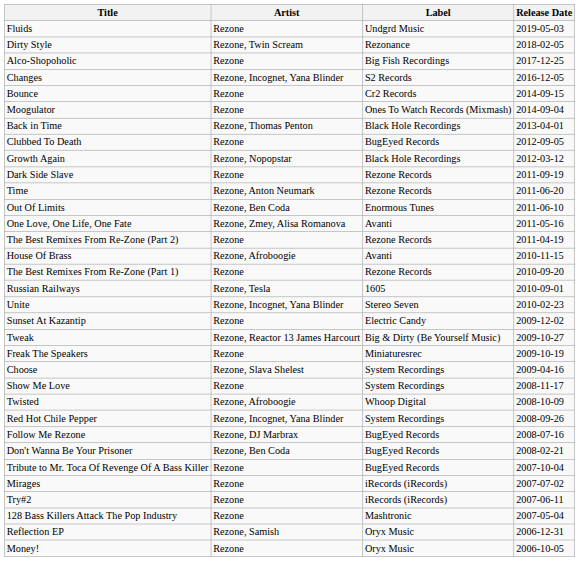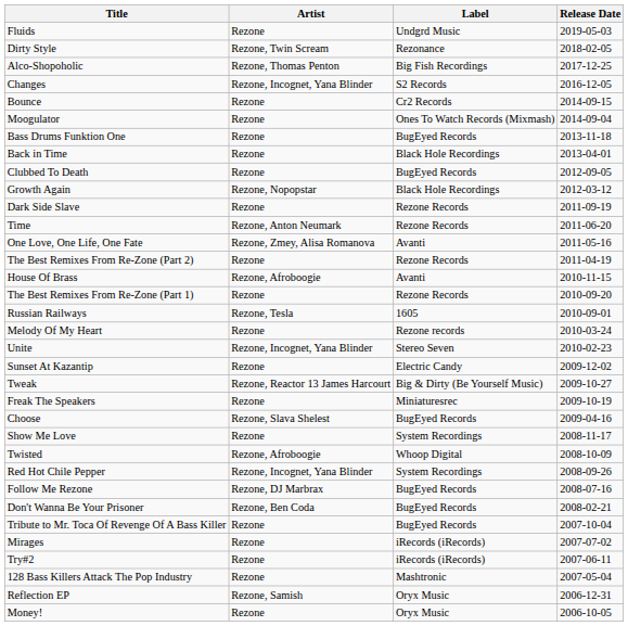Alco-Shopoholic | Artist: Rezone -> Rezone, Thomas Penton
+ row: Bass Drums Funktion One | Rezone | BugEyed Records | 2013-11-18
Back in Time | Artist: Rezone, Thomas Penton -> Rezone
- row: Out Of Limits | Rezone, Ben Coda | Enormous Tunes | 2011-06-10
+ row: Melody Of My Heart | Rezone | Rezone records | 2010-03-24
Choose | Label: System Recordings -> BugEyed Records
